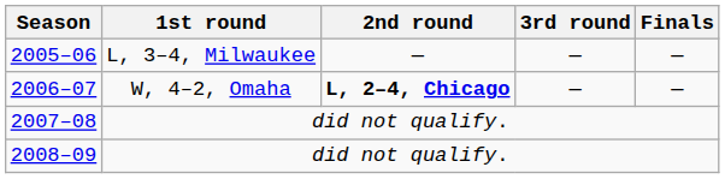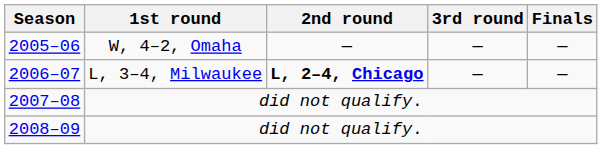2005–06 | 1st round: L, 3–4, Milwaukee -> W, 4–2, Omaha
2006–07 | 1st round: W, 4–2, Omaha -> L, 3–4, Milwaukee
